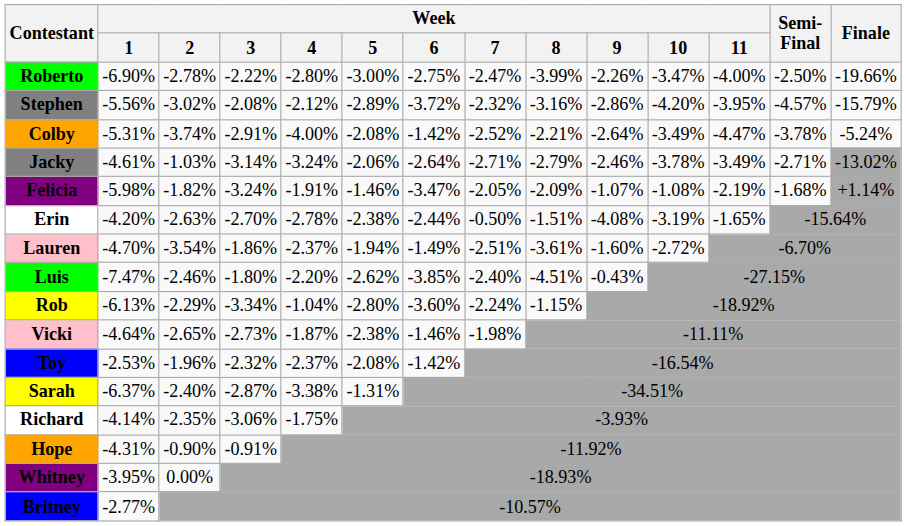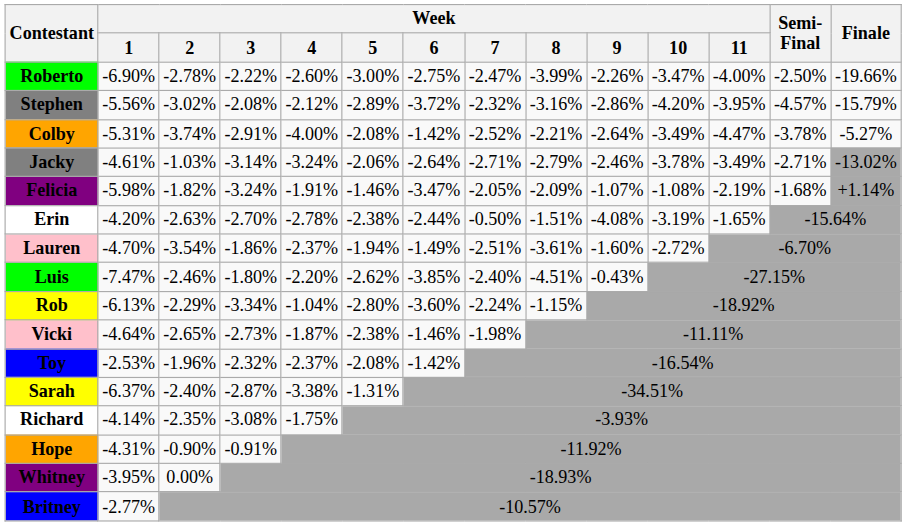Roberto | Week / 4: -2.80% -> -2.60%
Colby | Finale: -5.24% -> -5.27%
Richard | Week / 3: -3.06% -> -3.08%
